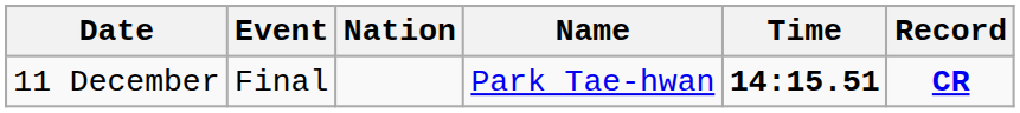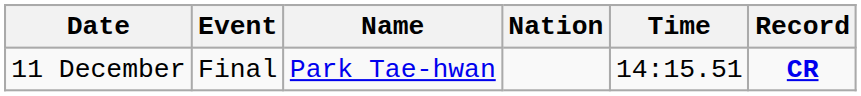columns swapped: Name <-> Nation
11 December | Time: bold -> normal
